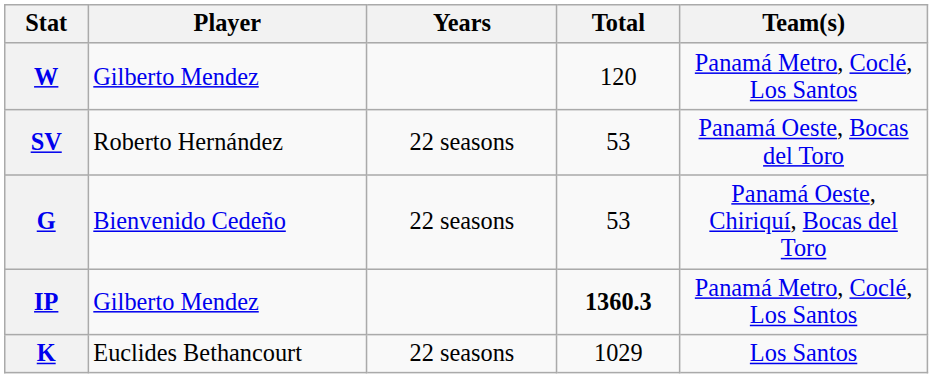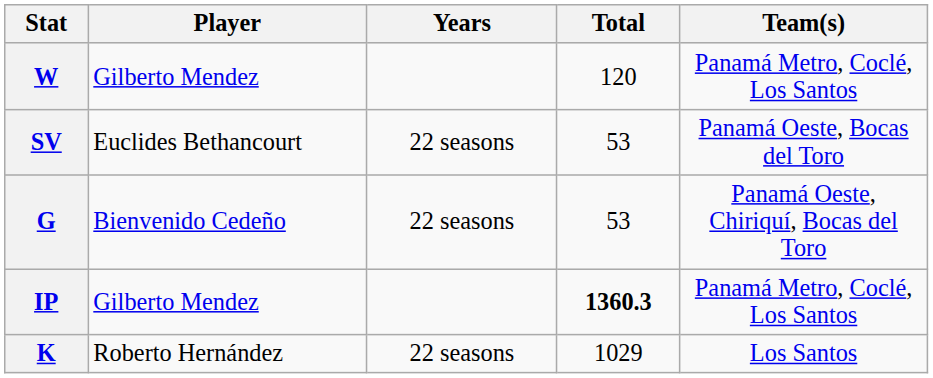SV | Player: Roberto Hernández -> Euclides Bethancourt
K | Player: Euclides Bethancourt -> Roberto Hernández
